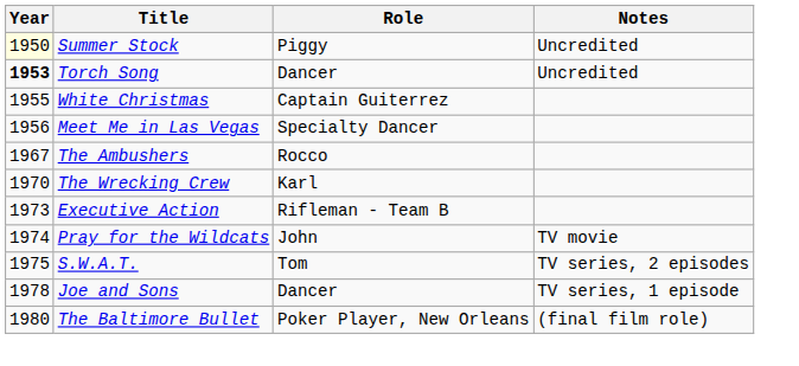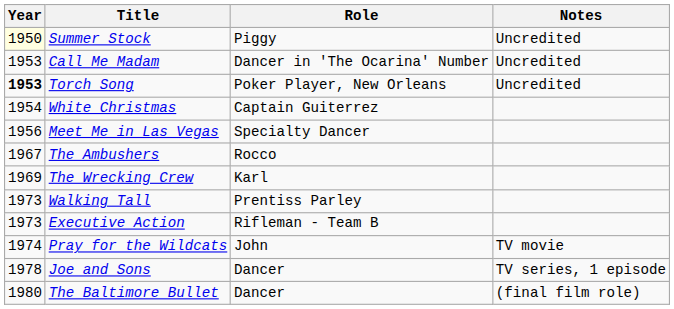+ row: 1953 | Call Me Madam | Dancer in 'The Ocarina' Number | Uncredited
Torch Song | Role: Dancer -> Poker Player, New Orleans
White Christmas | Year: 1955 -> 1954
The Wrecking Crew | Year: 1970 -> 1969
+ row: 1973 | Walking Tall | Prentiss Parley
- row: 1975 | S.W.A.T. | Tom | TV series, 2 episodes
The Baltimore Bullet | Role: Poker Player, New Orleans -> Dancer
